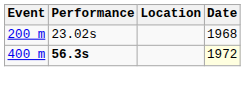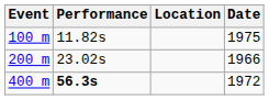+ row: 100 m | 11.82s | 1975
200 m | Date: 1968 -> 1966
400 m | Date: lightyellow background -> no background
